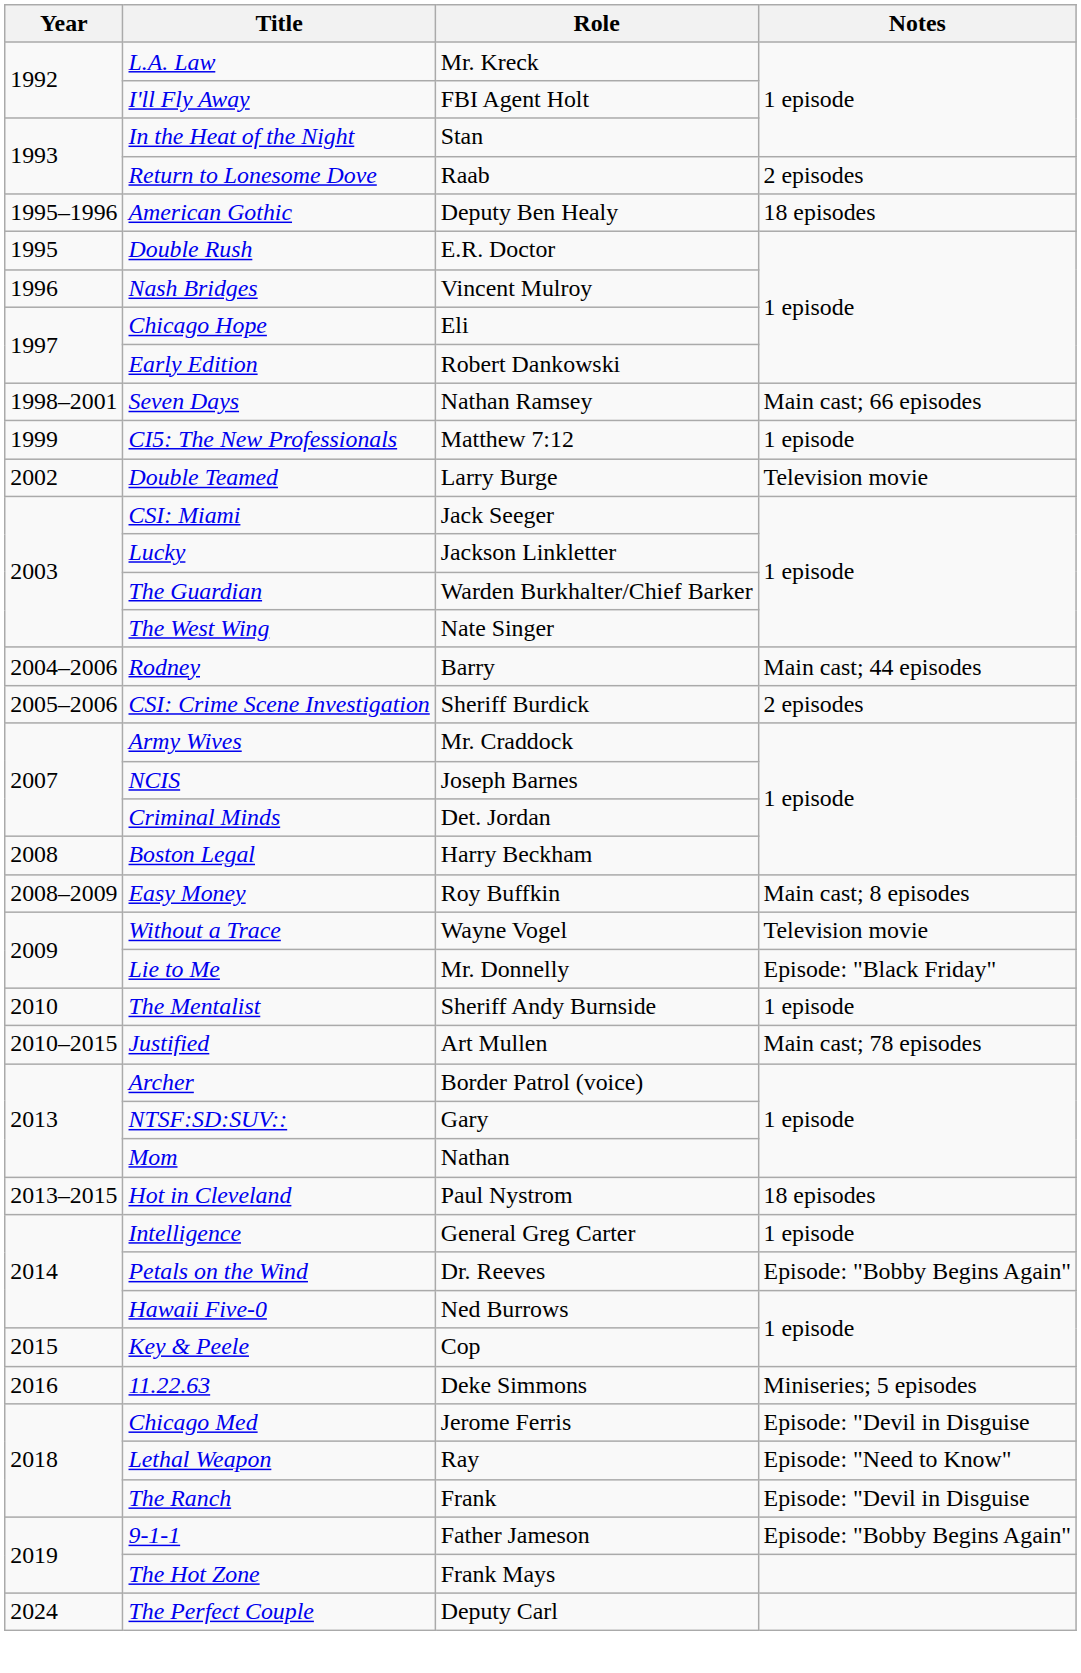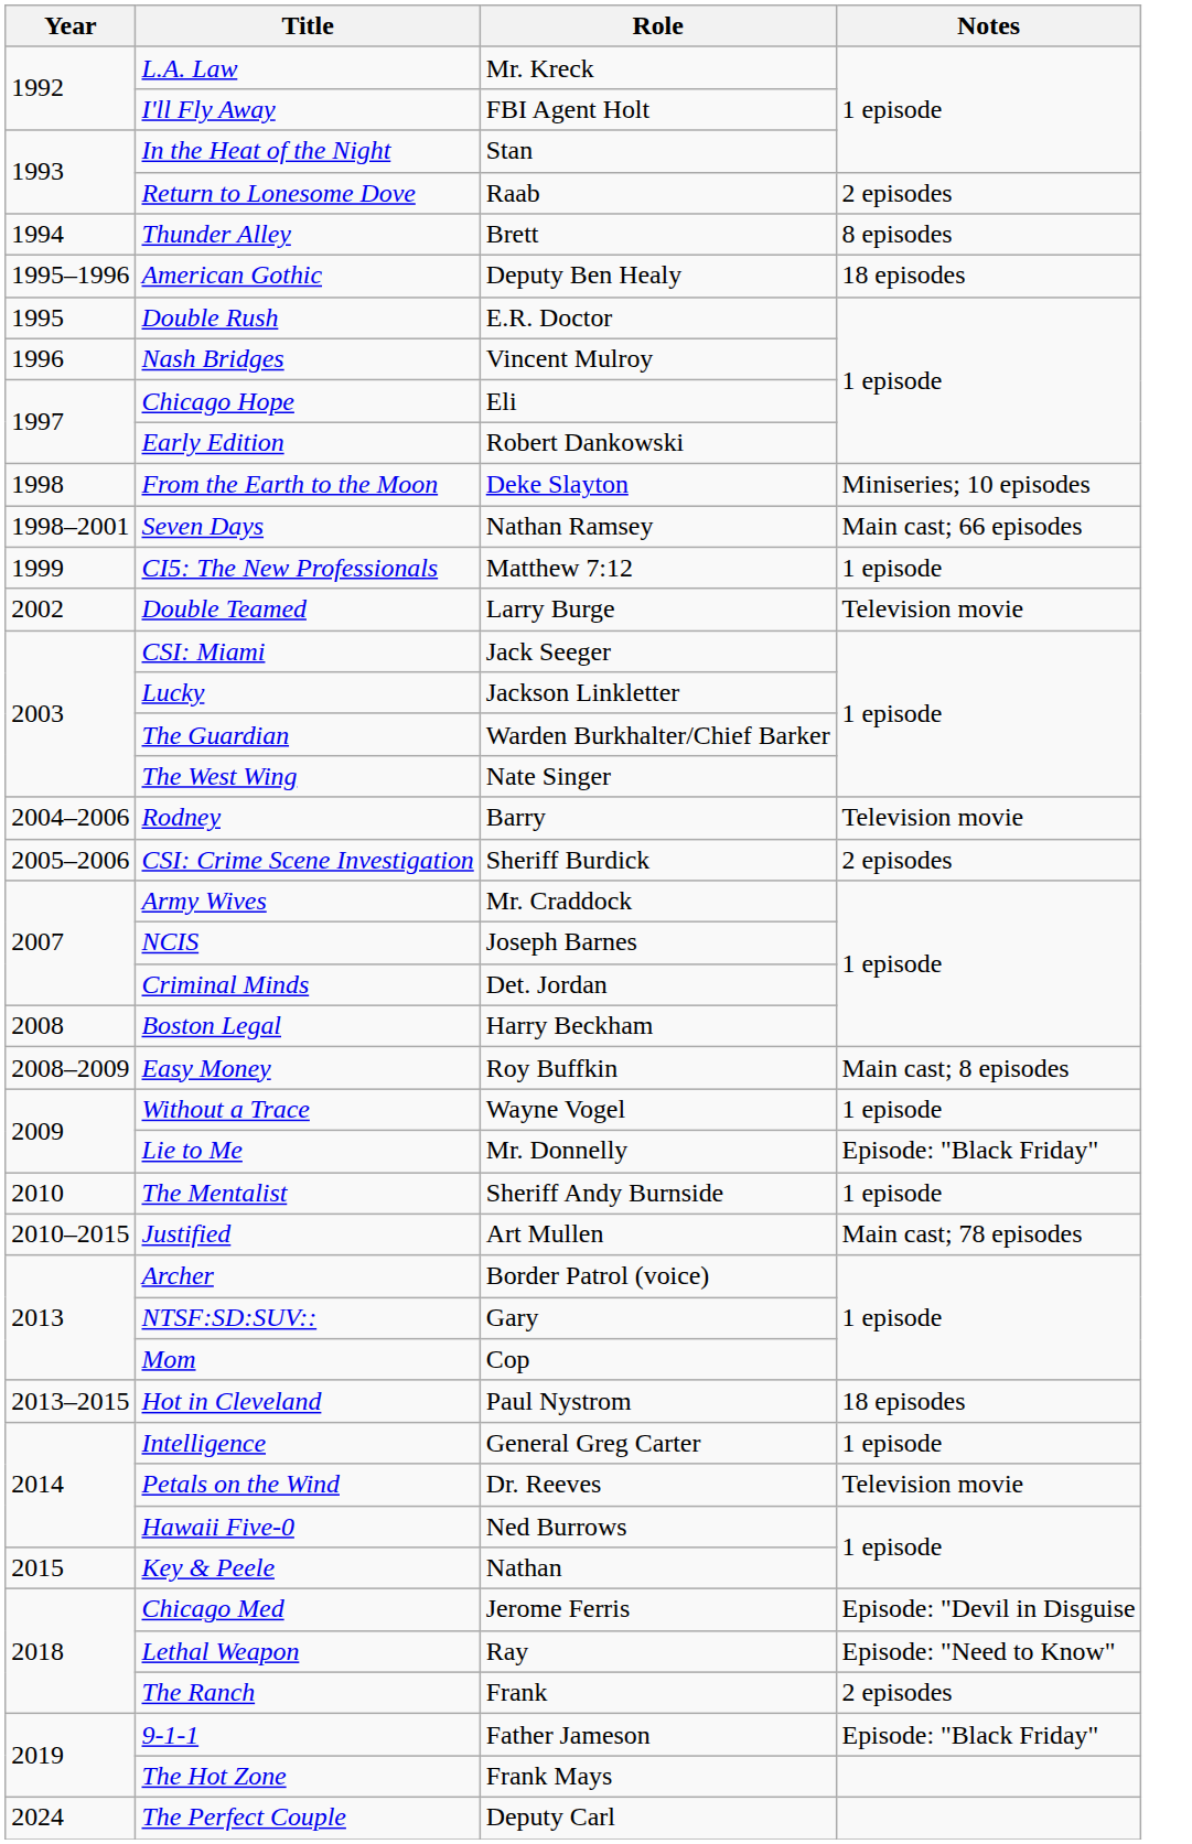+ row: 1994 | Thunder Alley | Brett | 8 episodes
+ row: 1998 | From the Earth to the Moon | Deke Slayton | Miniseries; 10 episodes
Rodney | Notes: Main cast; 44 episodes -> Television movie
Without a Trace | Notes: Television movie -> 1 episode
Mom | Role: Nathan -> Cop
Petals on the Wind | Notes: Episode: "Bobby Begins Again" -> Television movie
Key & Peele | Role: Cop -> Nathan
- row: 2016 | 11.22.63 | Deke Simmons | Miniseries; 5 episodes
The Ranch | Notes: Episode: "Devil in Disguise -> 2 episodes
9-1-1 | Notes: Episode: "Bobby Begins Again" -> Episode: "Black Friday"
